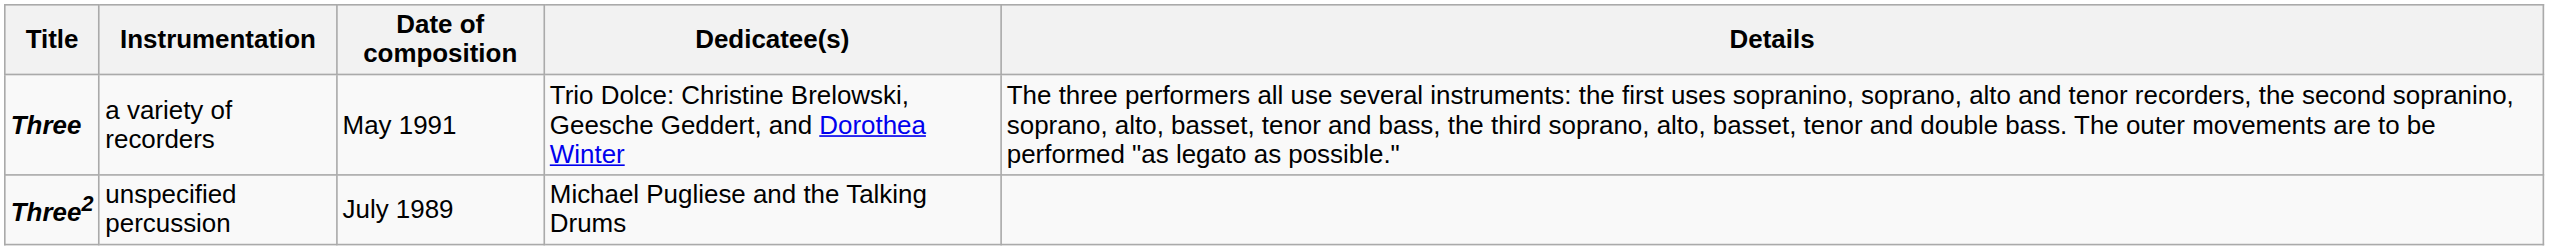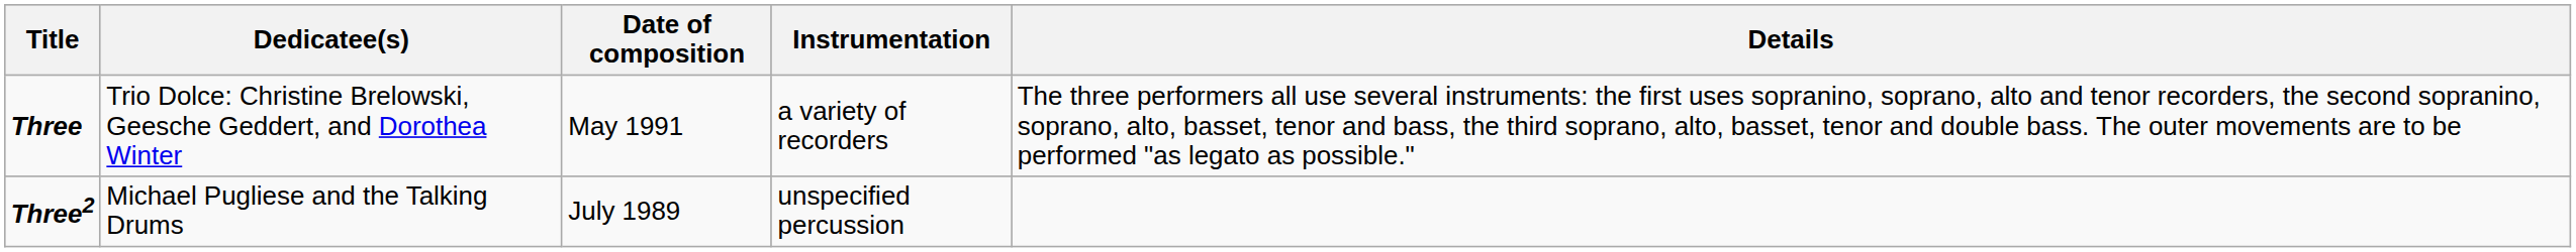columns swapped: Instrumentation <-> Dedicatee(s)
